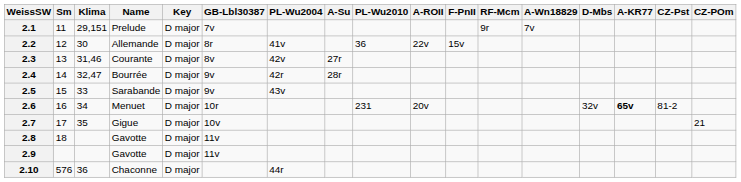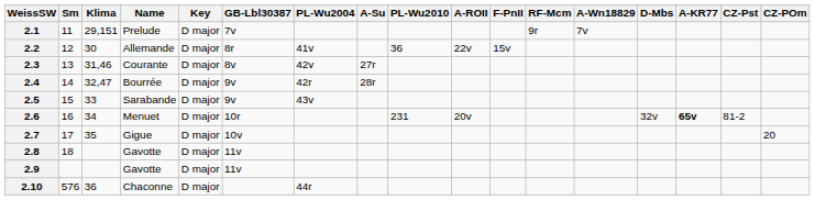2.7 | CZ-POm: 21 -> 20
